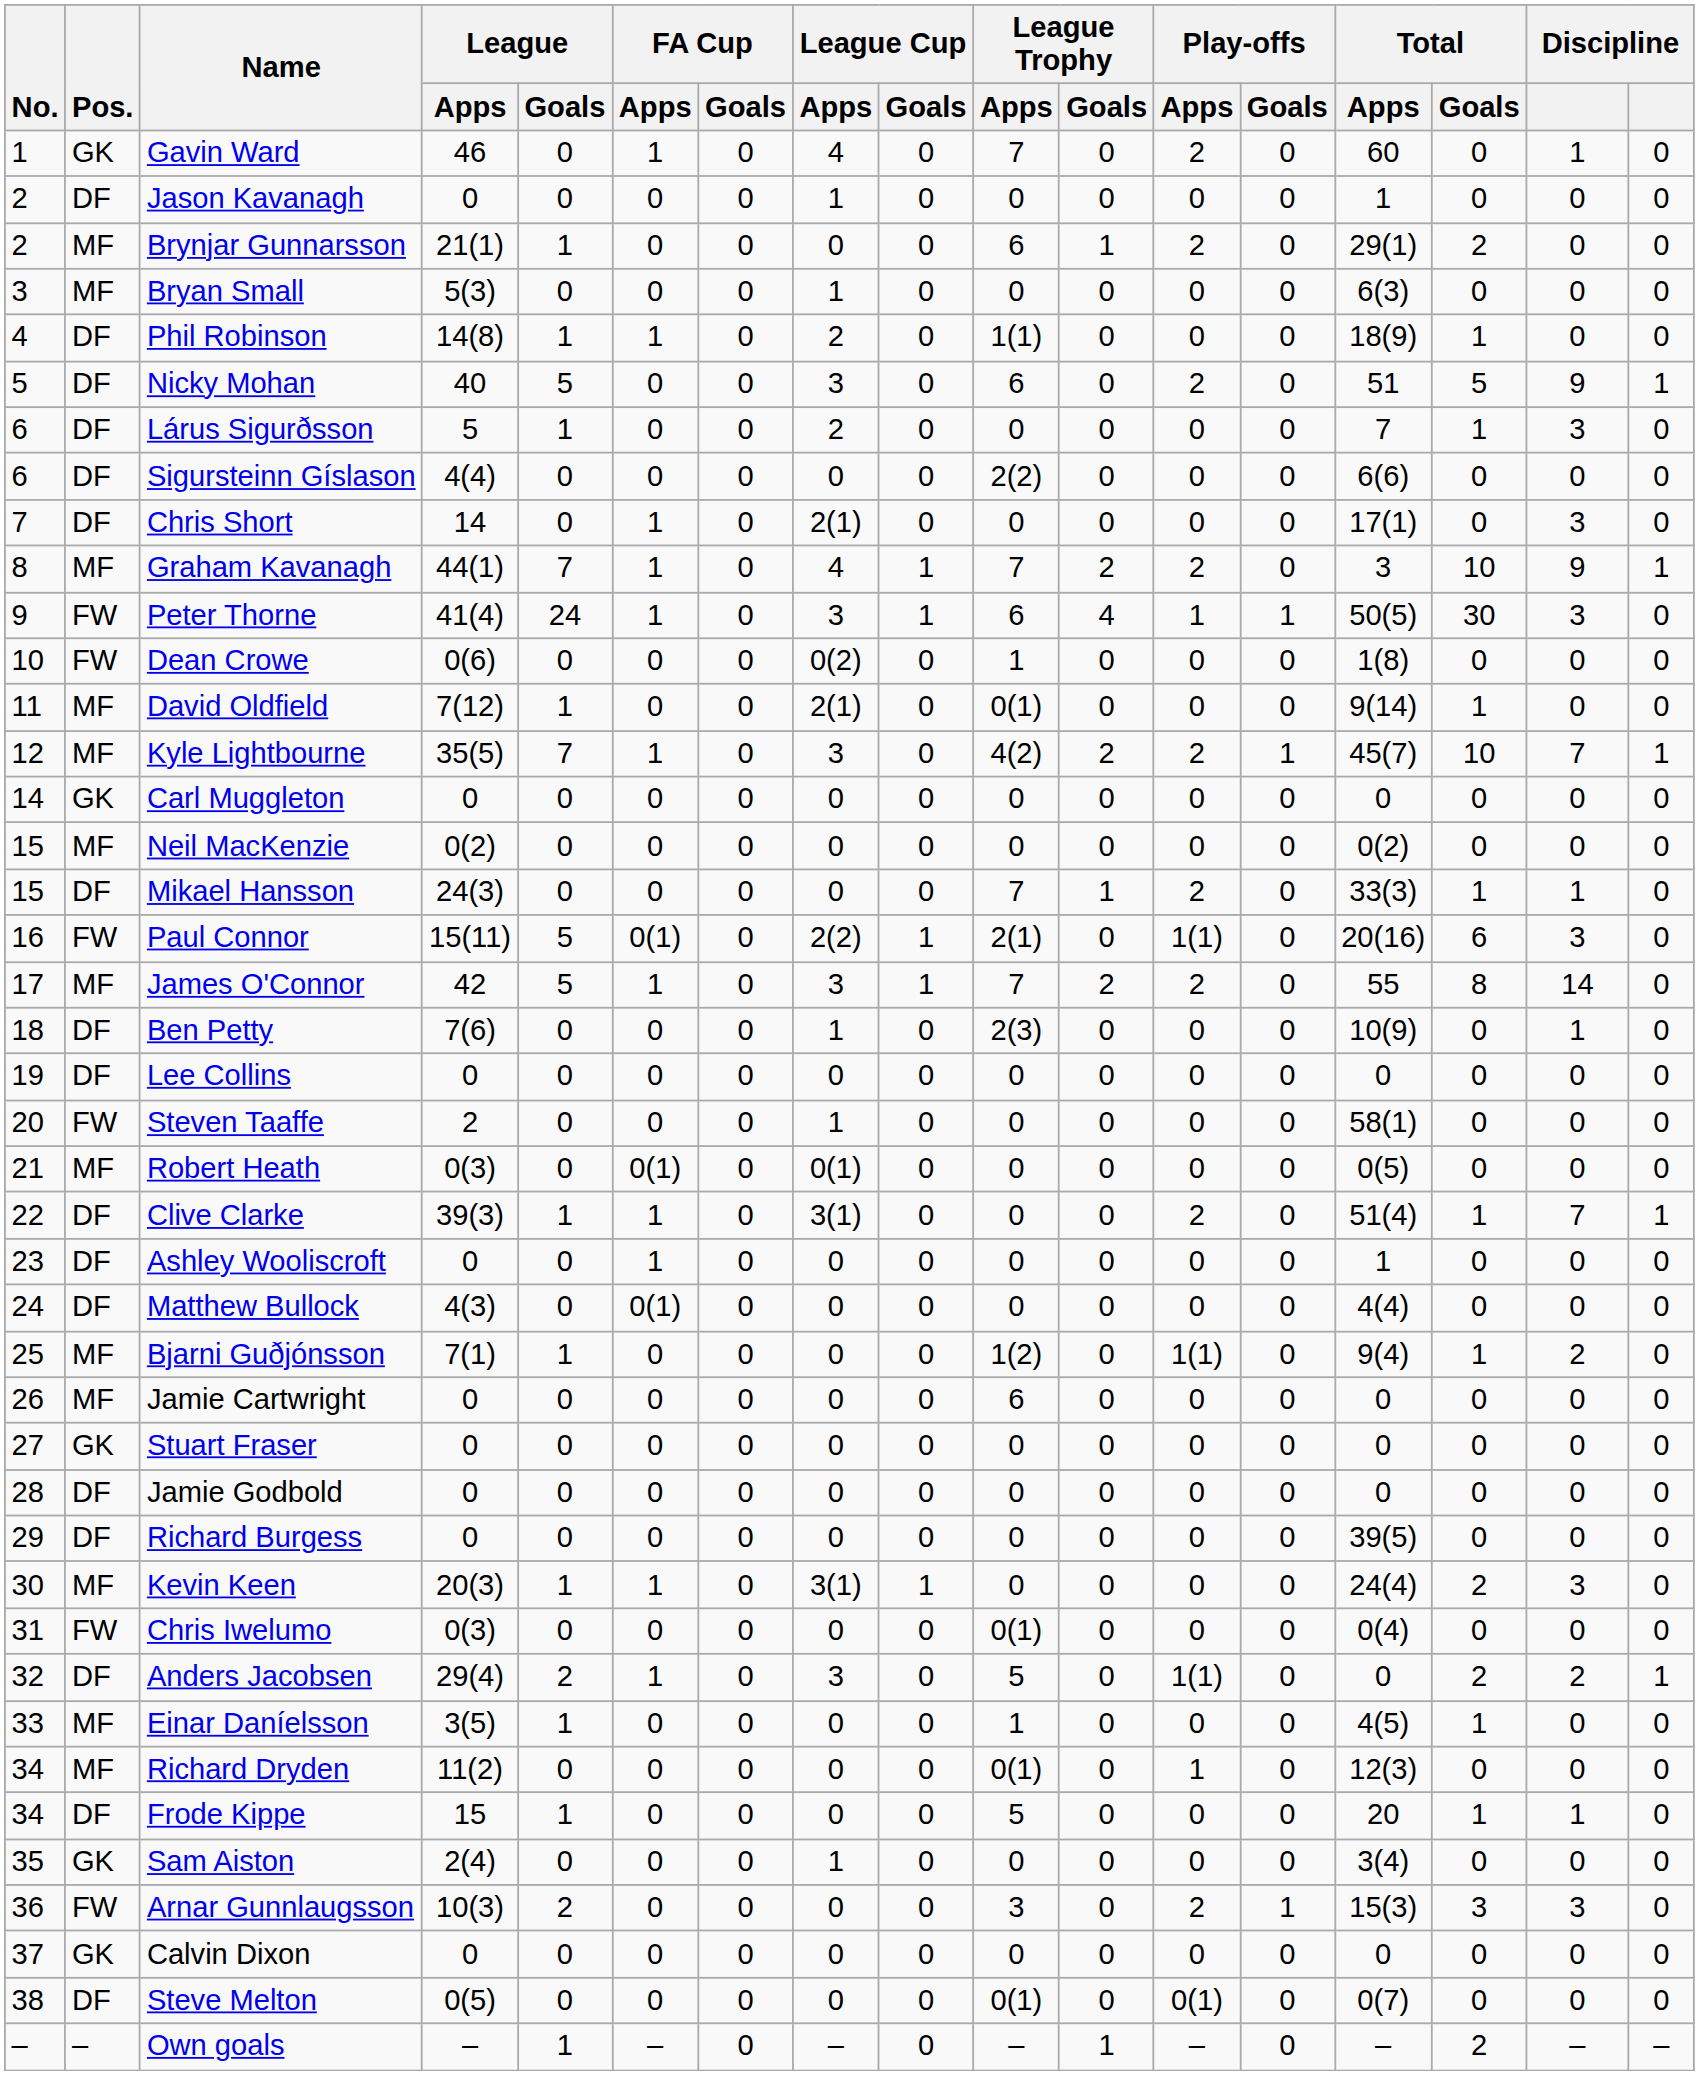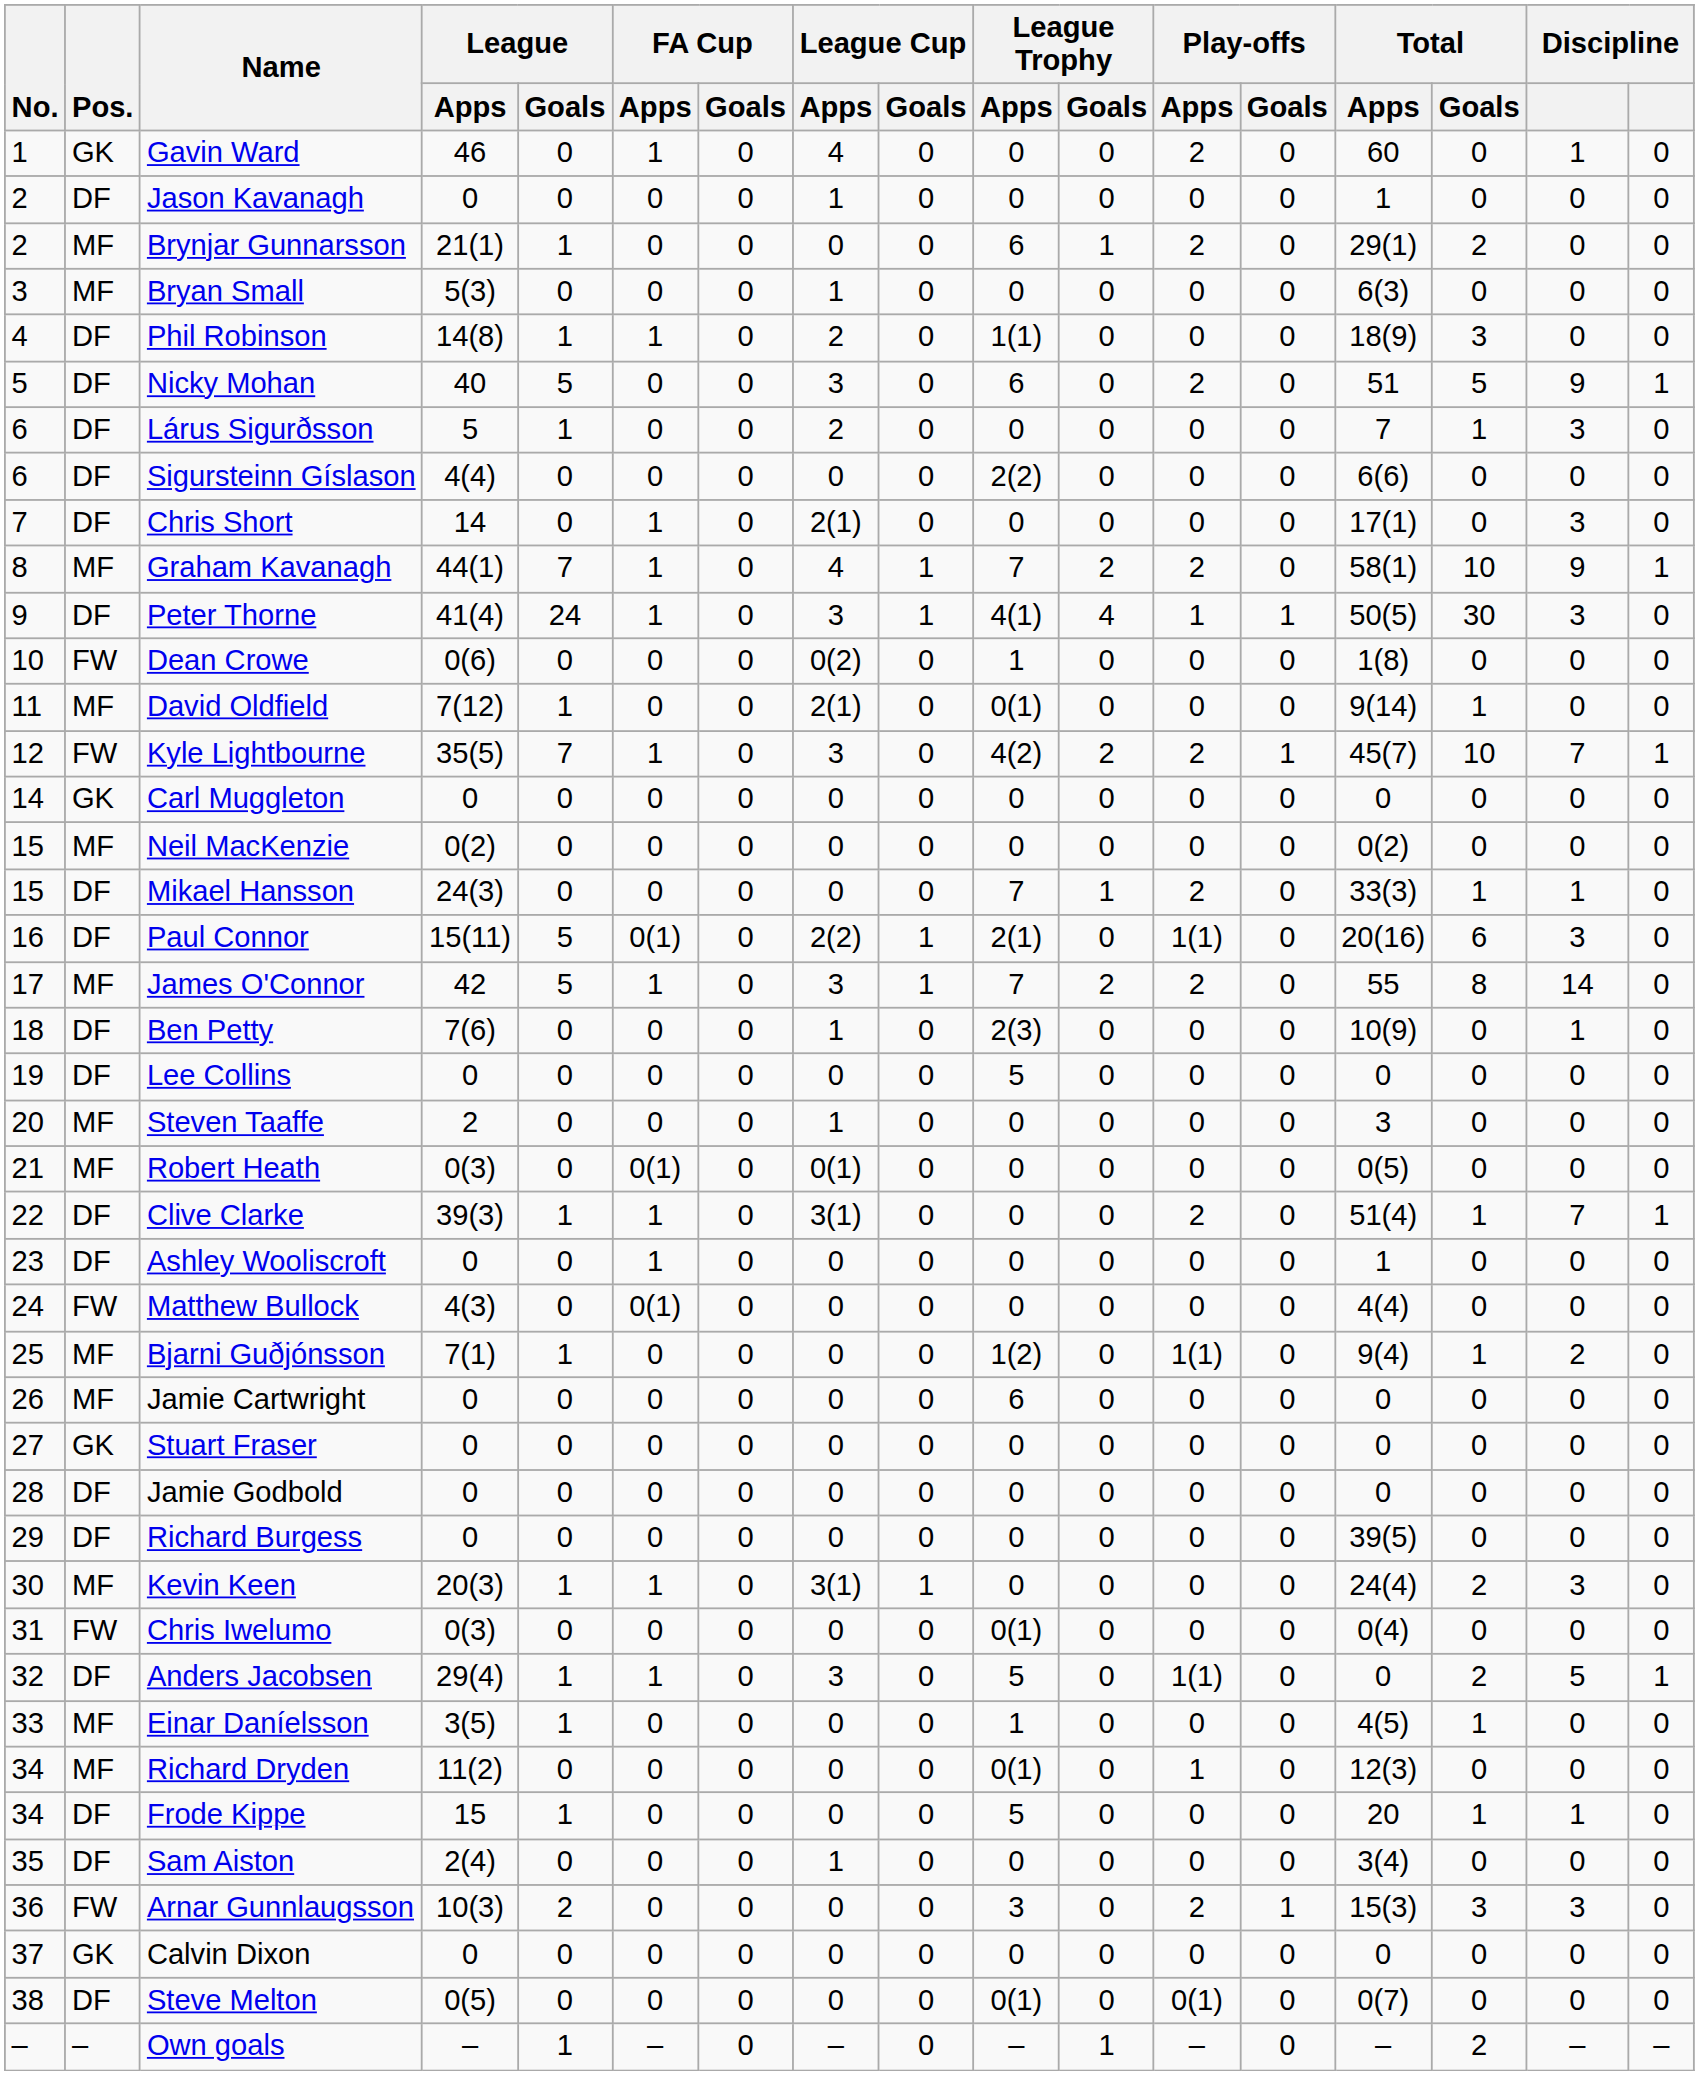Gavin Ward | League Trophy / Apps: 7 -> 0
Phil Robinson | Total / Goals: 1 -> 3
Graham Kavanagh | Total / Apps: 3 -> 58(1)
Peter Thorne | Pos.: FW -> DF
Peter Thorne | League Trophy / Apps: 6 -> 4(1)
Kyle Lightbourne | Pos.: MF -> FW
Paul Connor | Pos.: FW -> DF
Lee Collins | League Trophy / Apps: 0 -> 5
Steven Taaffe | Pos.: FW -> MF
Steven Taaffe | Total / Apps: 58(1) -> 3
Matthew Bullock | Pos.: DF -> FW
Anders Jacobsen | League / Goals: 2 -> 1
Anders Jacobsen | column 16: 2 -> 5
Sam Aiston | Pos.: GK -> DF
